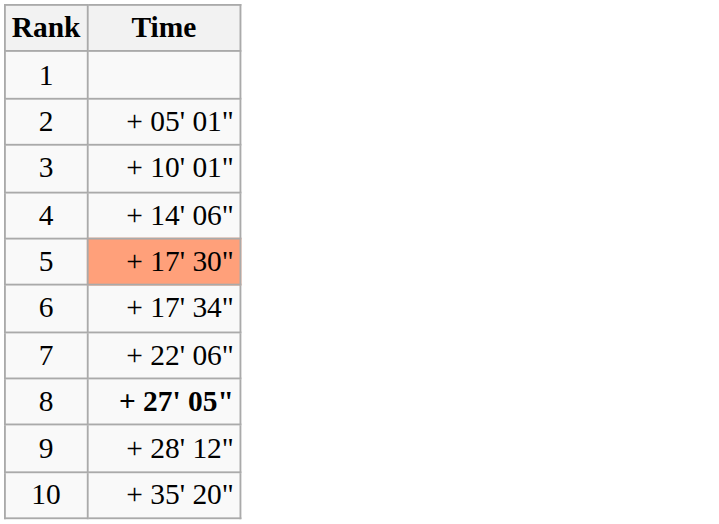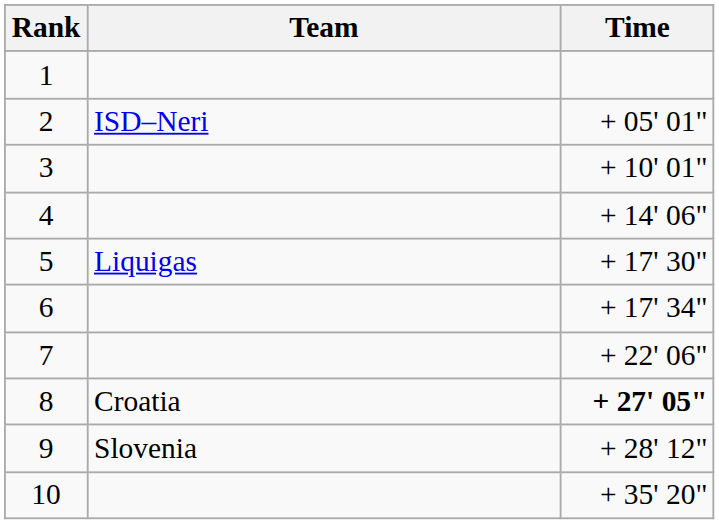+ column: Team | ISD–Neri | Liquigas | Croatia | Slovenia
5 | Time: lightsalmon background -> no background
